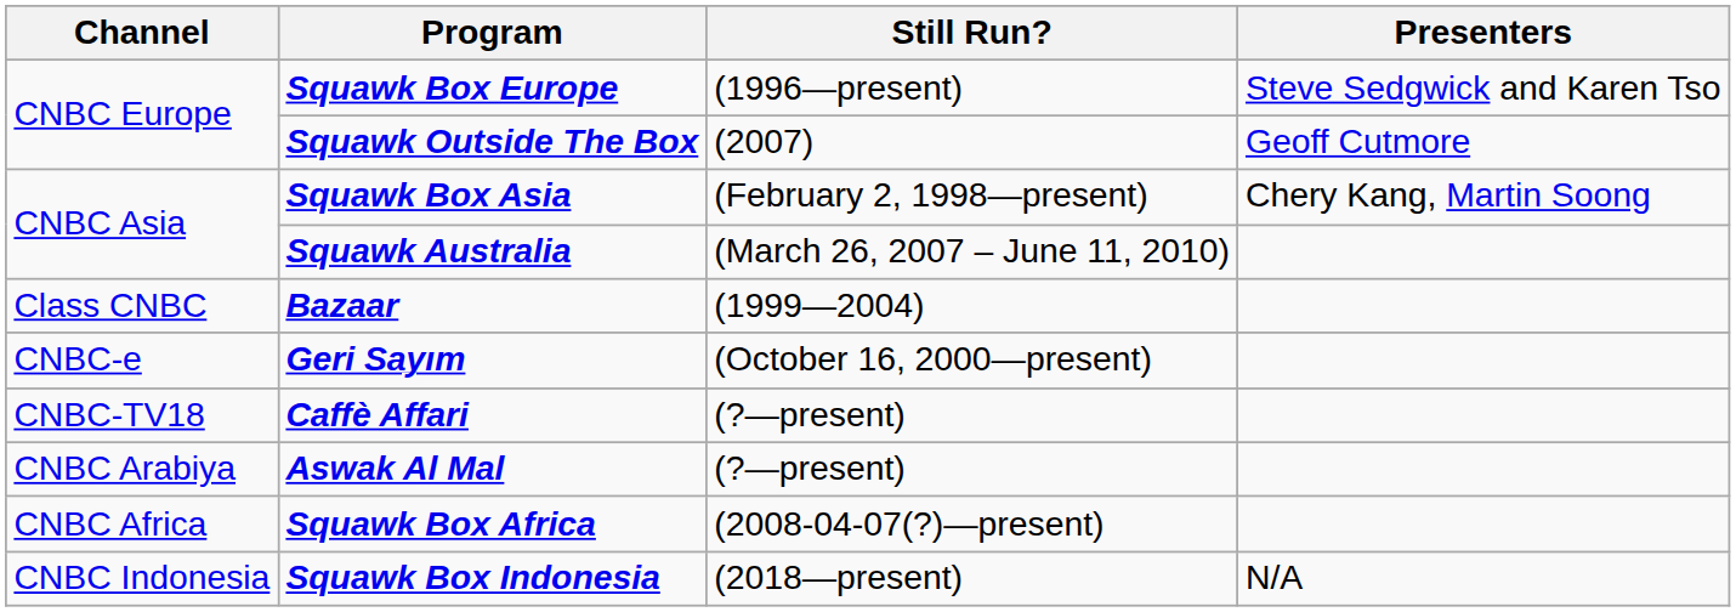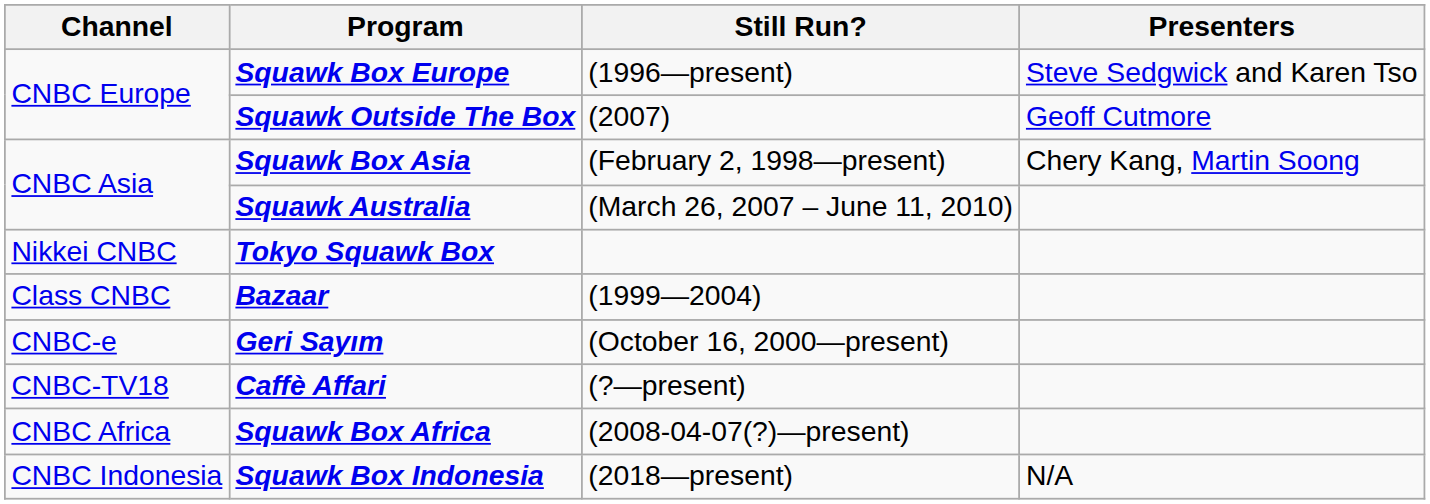+ row: Nikkei CNBC | Tokyo Squawk Box
- row: CNBC Arabiya | Aswak Al Mal | (?—present)
